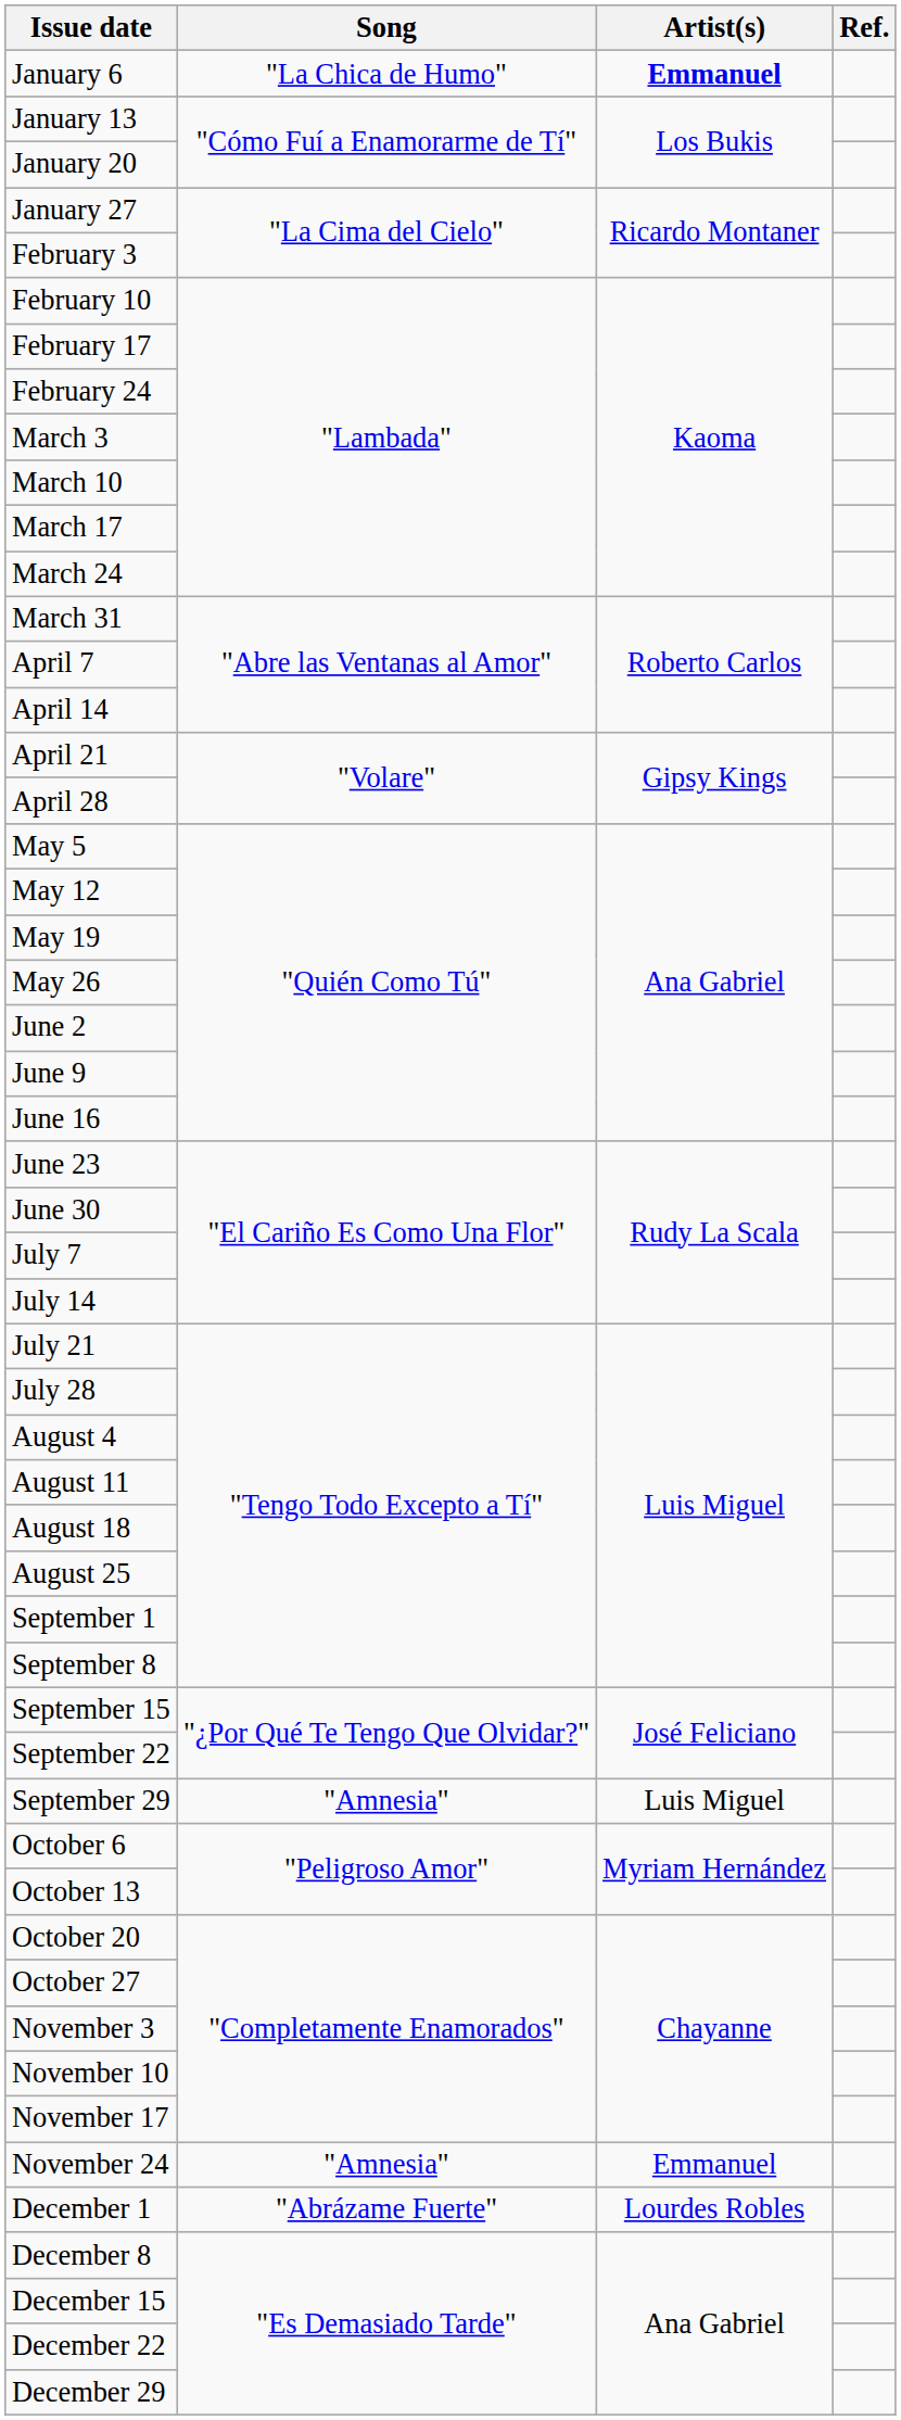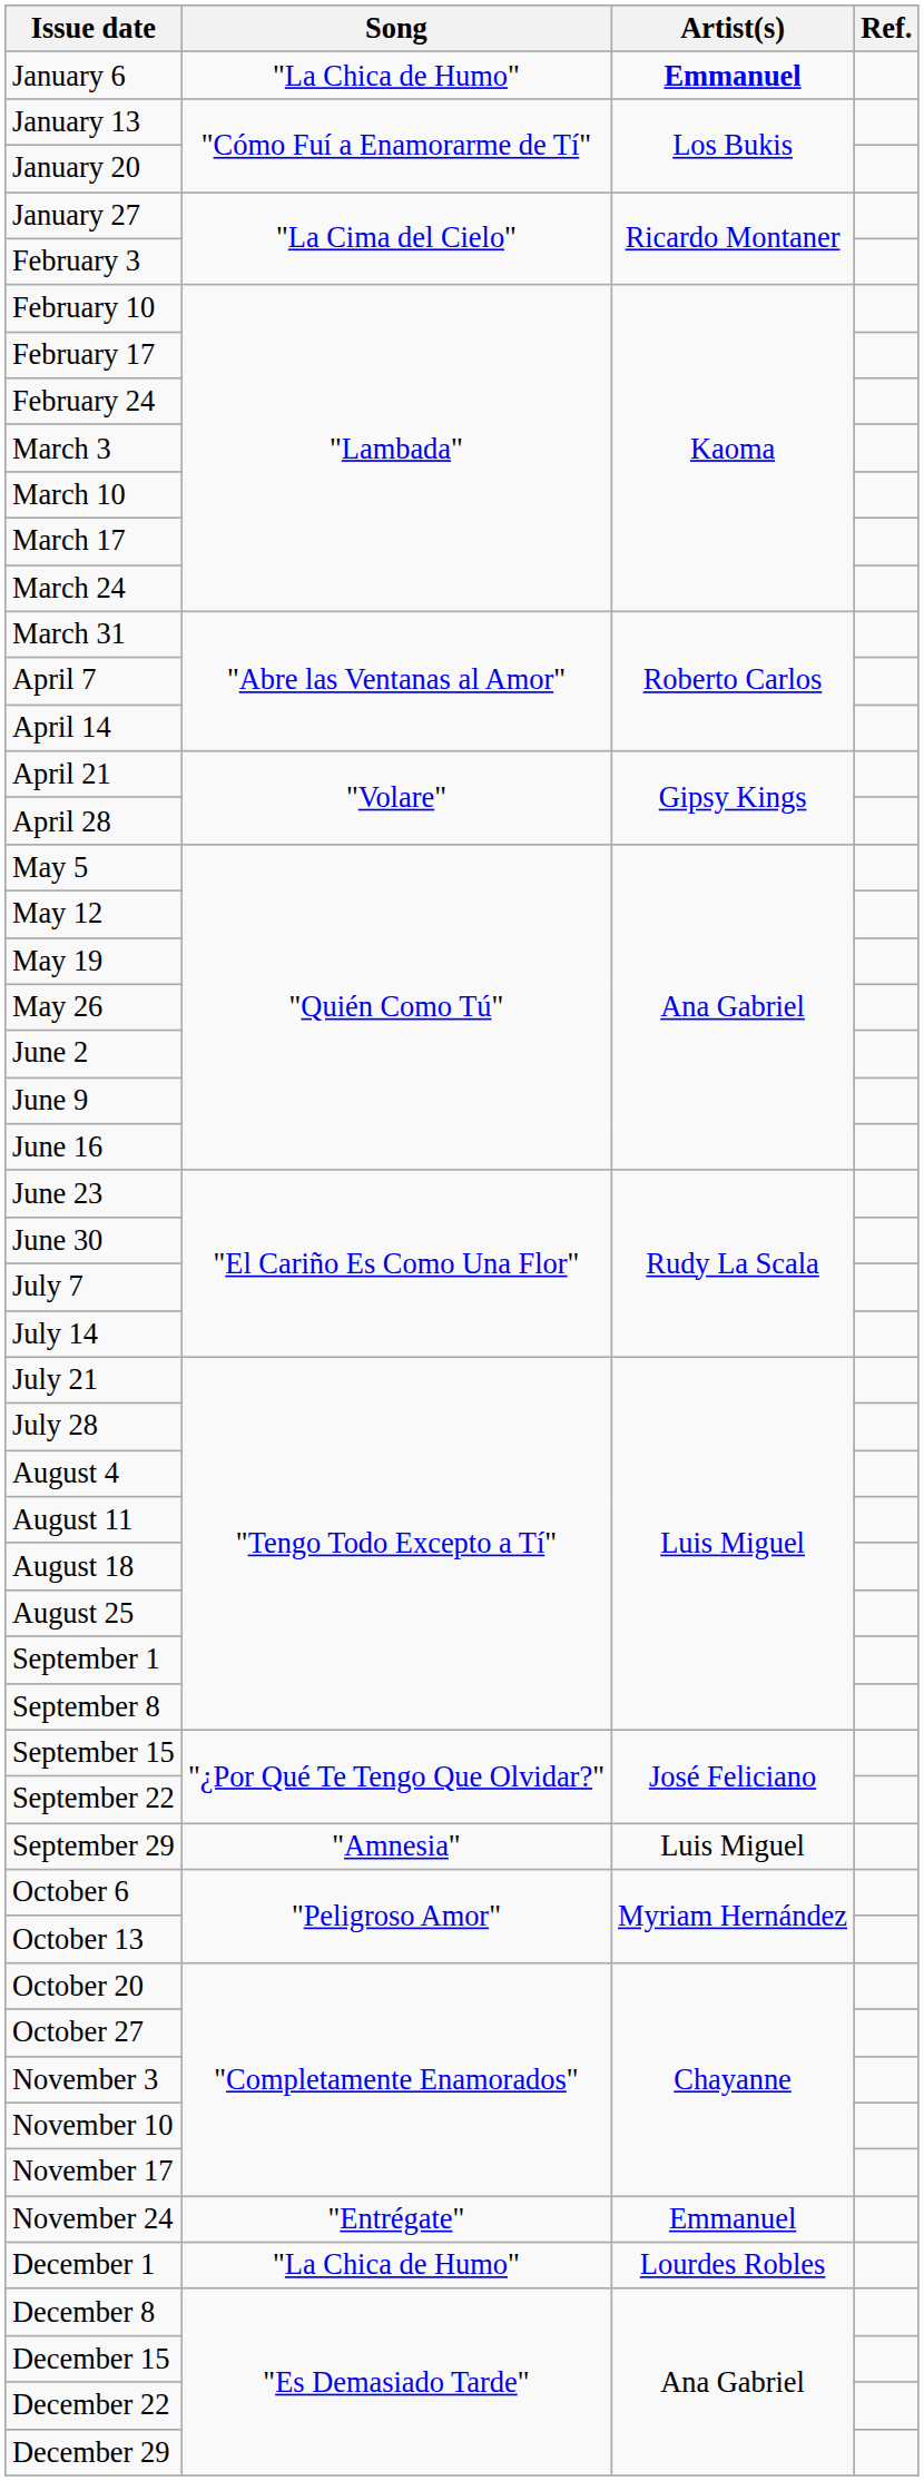November 24 | Song: "Amnesia" -> "Entrégate"
December 1 | Song: "Abrázame Fuerte" -> "La Chica de Humo"
